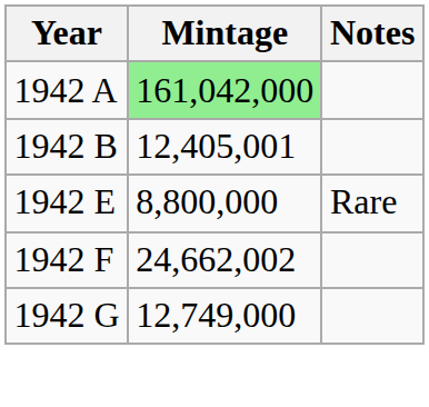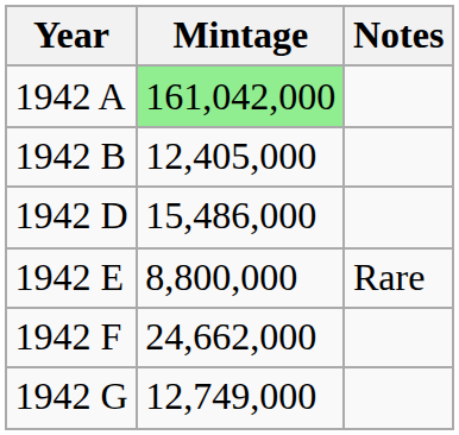1942 B | Mintage: 12,405,001 -> 12,405,000
+ row: 1942 D | 15,486,000
1942 F | Mintage: 24,662,002 -> 24,662,000
